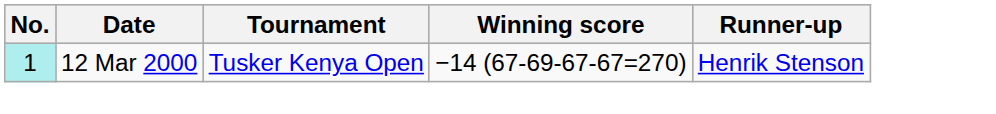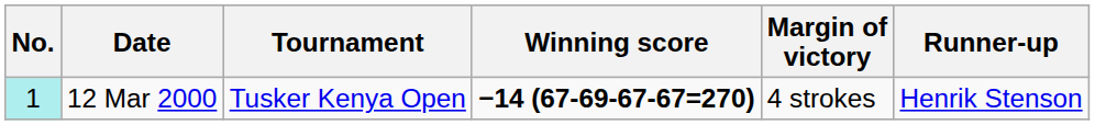+ column: Margin of victory | 4 strokes
12 Mar 2000 | Winning score: normal -> bold
